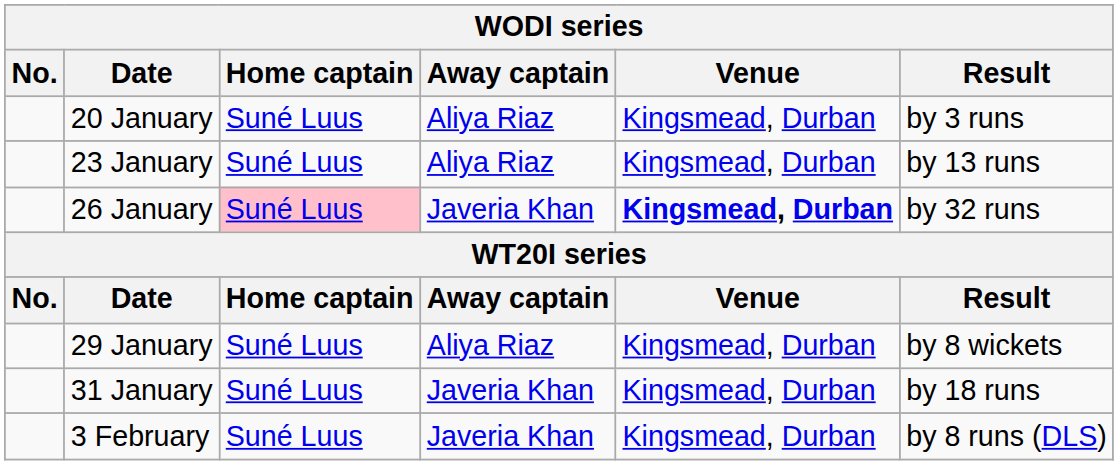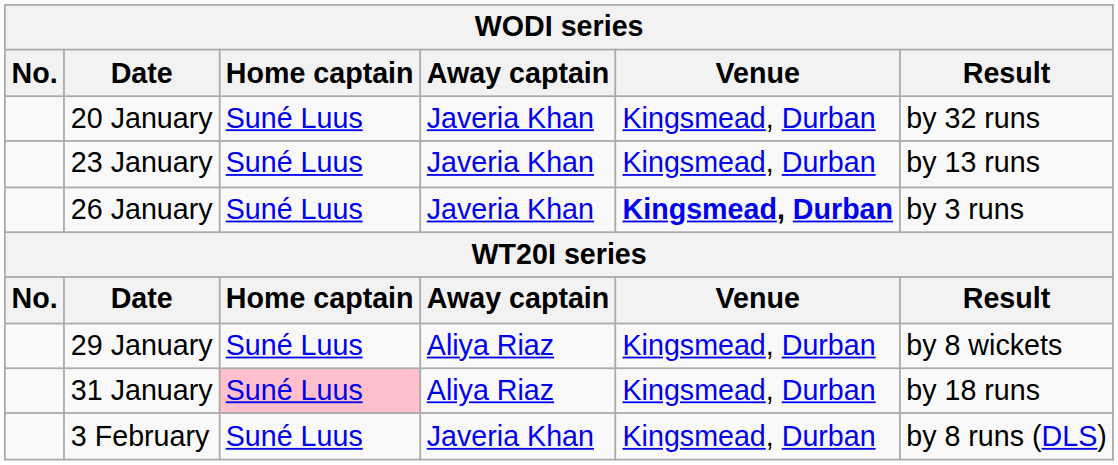20 January | Away captain: Aliya Riaz -> Javeria Khan
20 January | Result: by 3 runs -> by 32 runs
23 January | Away captain: Aliya Riaz -> Javeria Khan
26 January | Home captain: pink background -> no background
26 January | Result: by 32 runs -> by 3 runs
31 January | Home captain: no background -> pink background
31 January | Away captain: Javeria Khan -> Aliya Riaz
